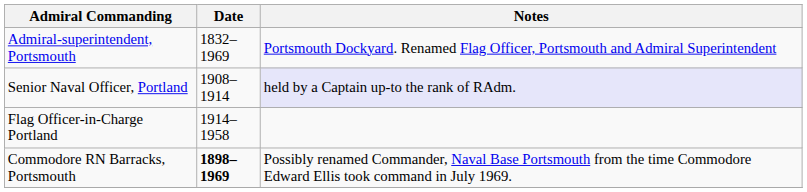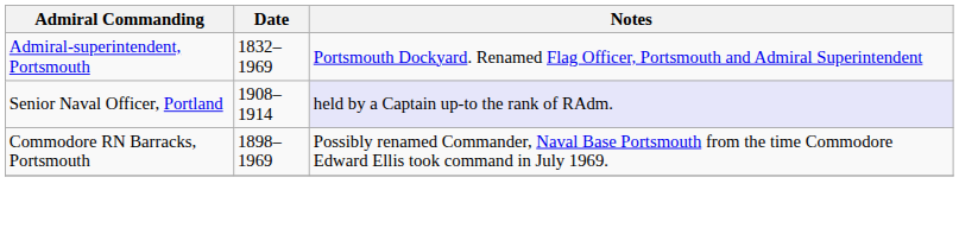- row: Flag Officer-in-Charge Portland | 1914–1958
Commodore RN Barracks, Portsmouth | Date: bold -> normal
